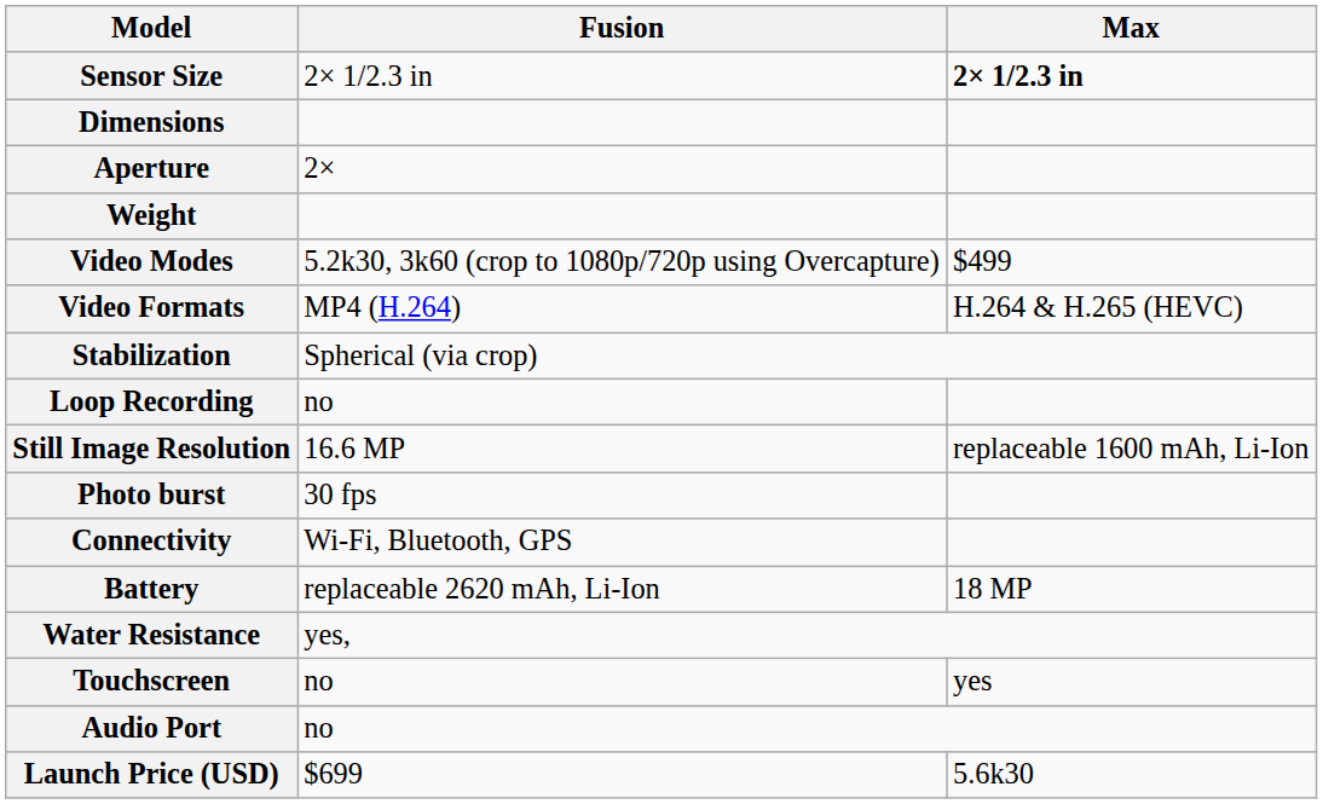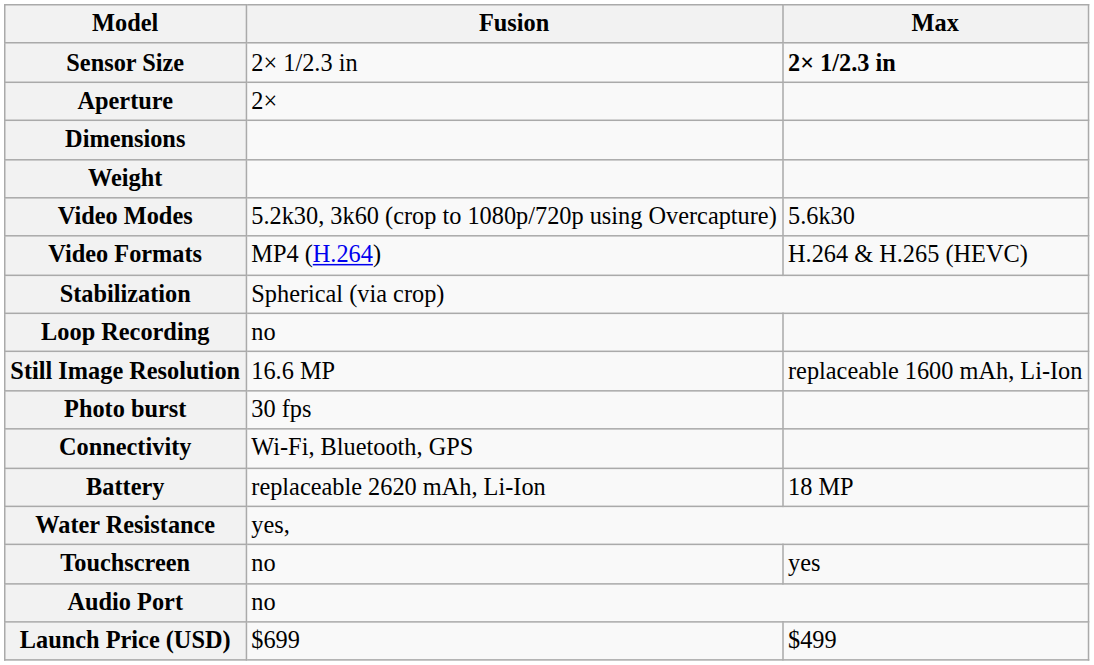rows swapped: Aperture <-> Dimensions
Video Modes | Max: $499 -> 5.6k30
Launch Price (USD) | Max: 5.6k30 -> $499
